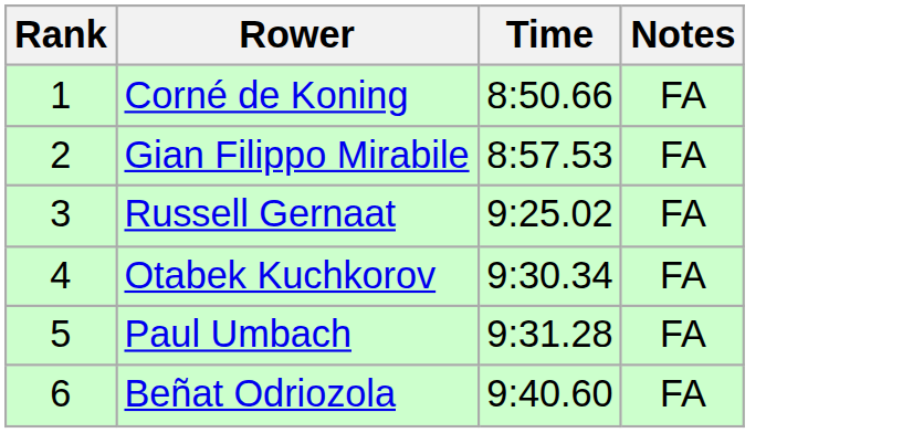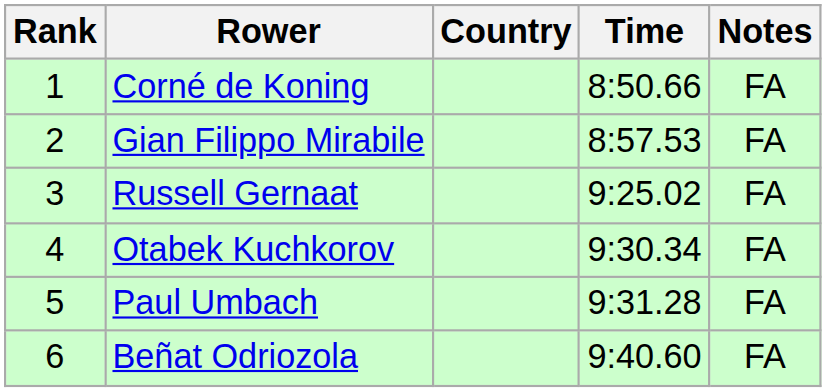+ column: Country
